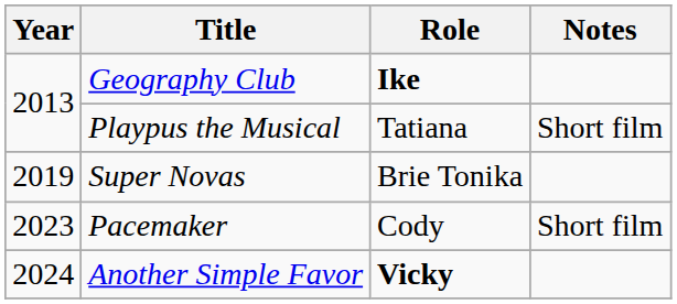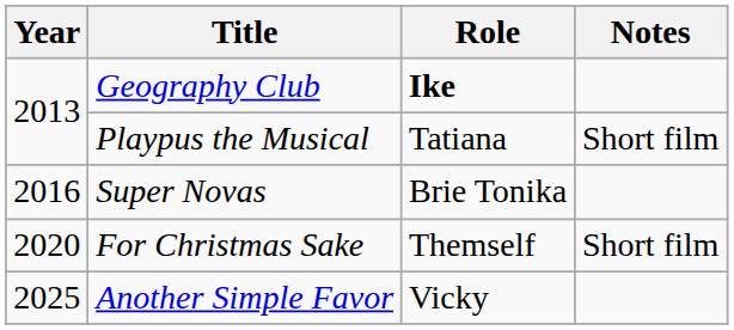Super Novas | Year: 2019 -> 2016
+ row: 2020 | For Christmas Sake | Themself | Short film
- row: 2023 | Pacemaker | Cody | Short film
Another Simple Favor | Year: 2024 -> 2025
Another Simple Favor | Role: bold -> normal
